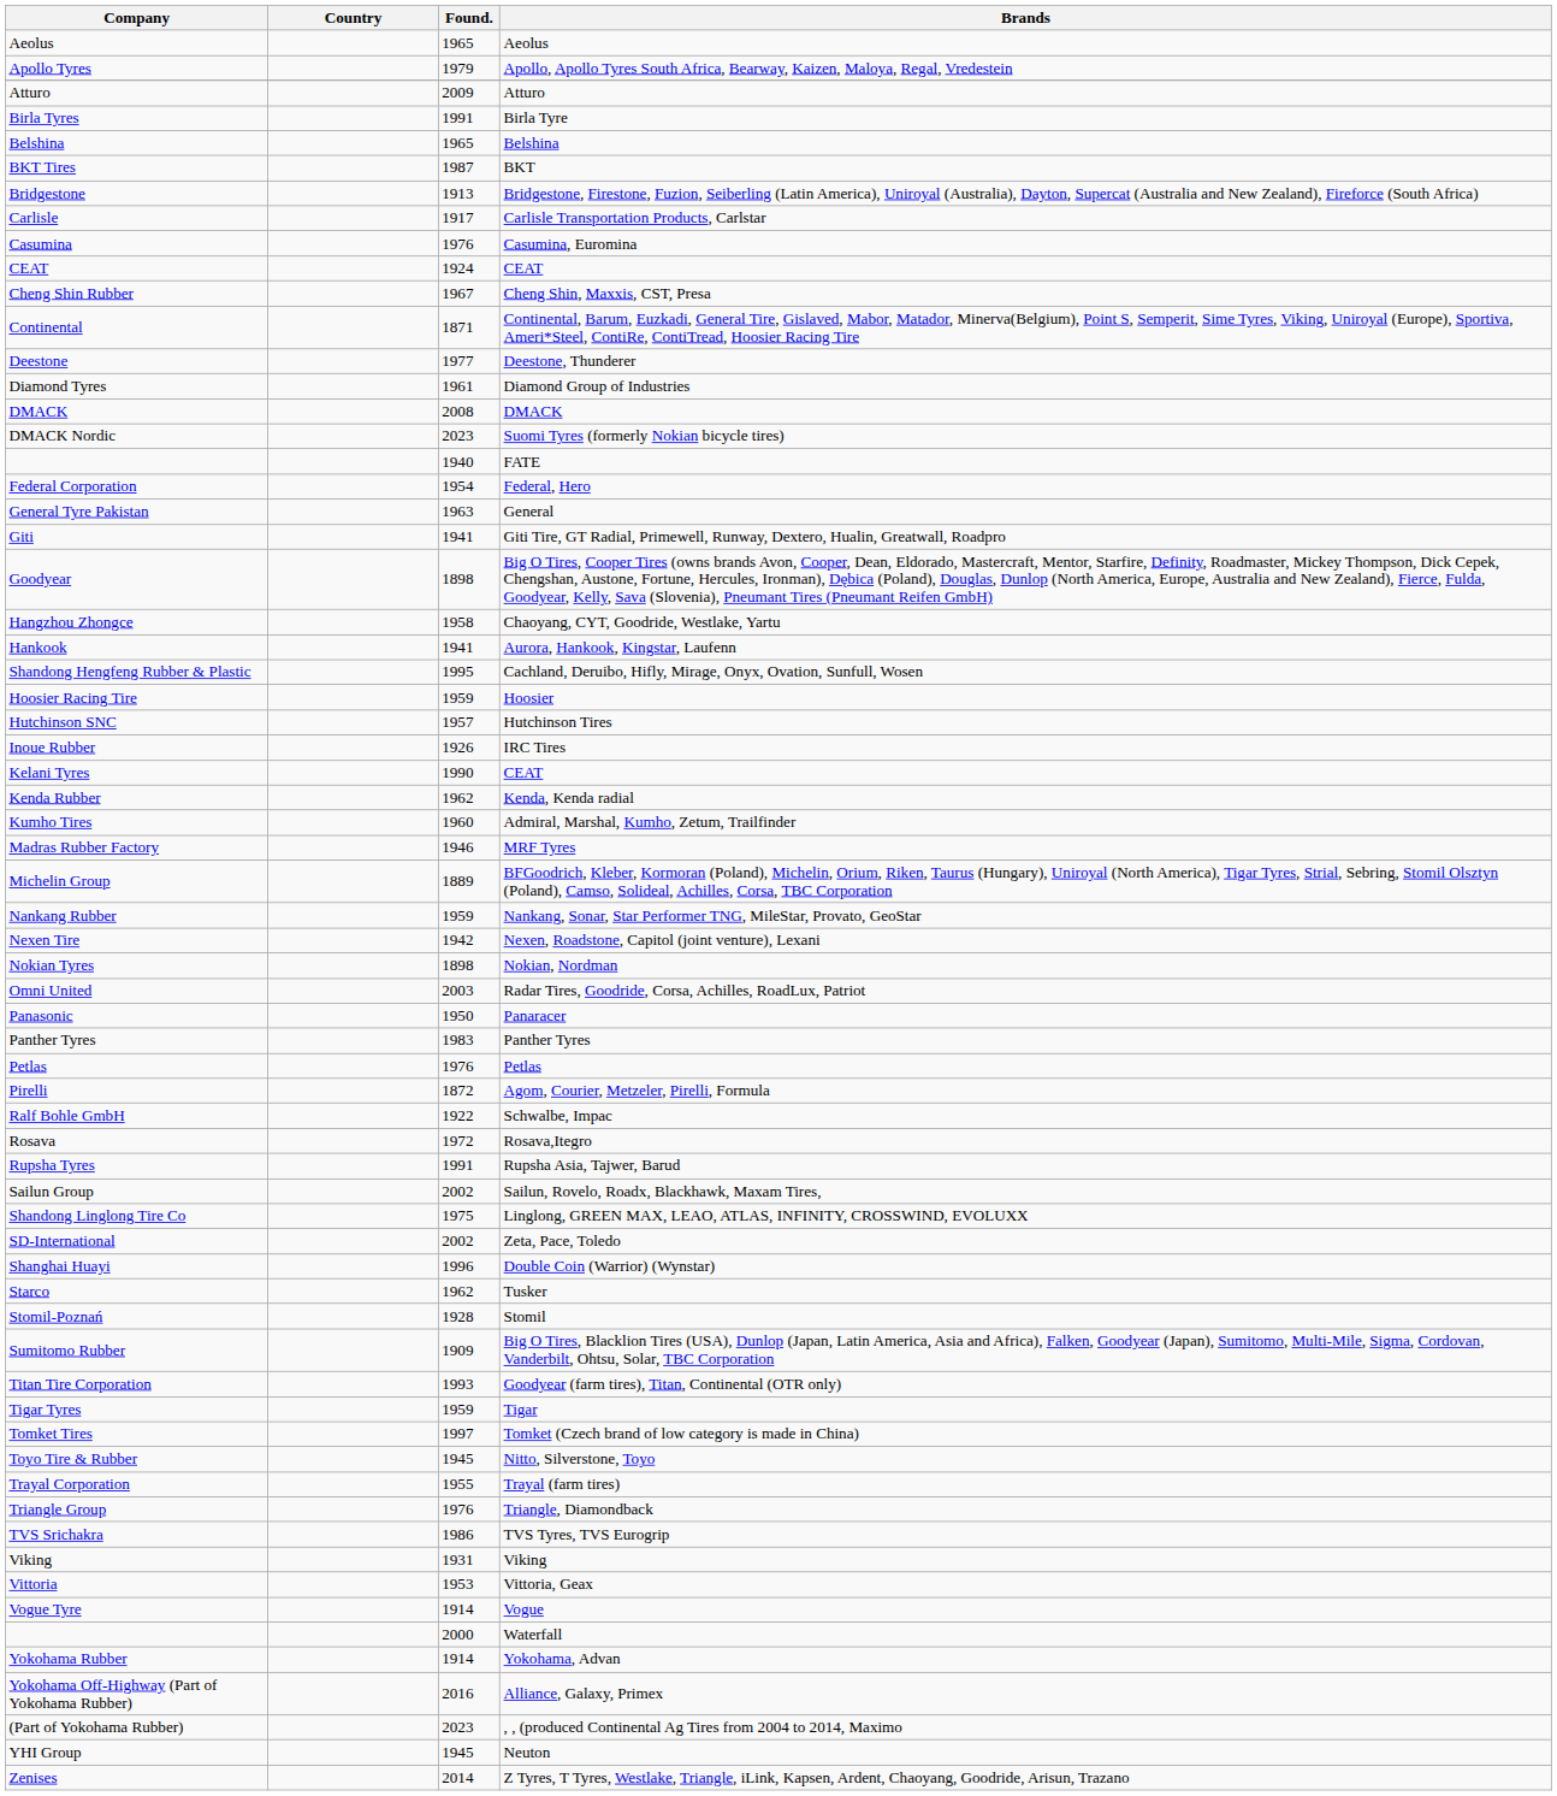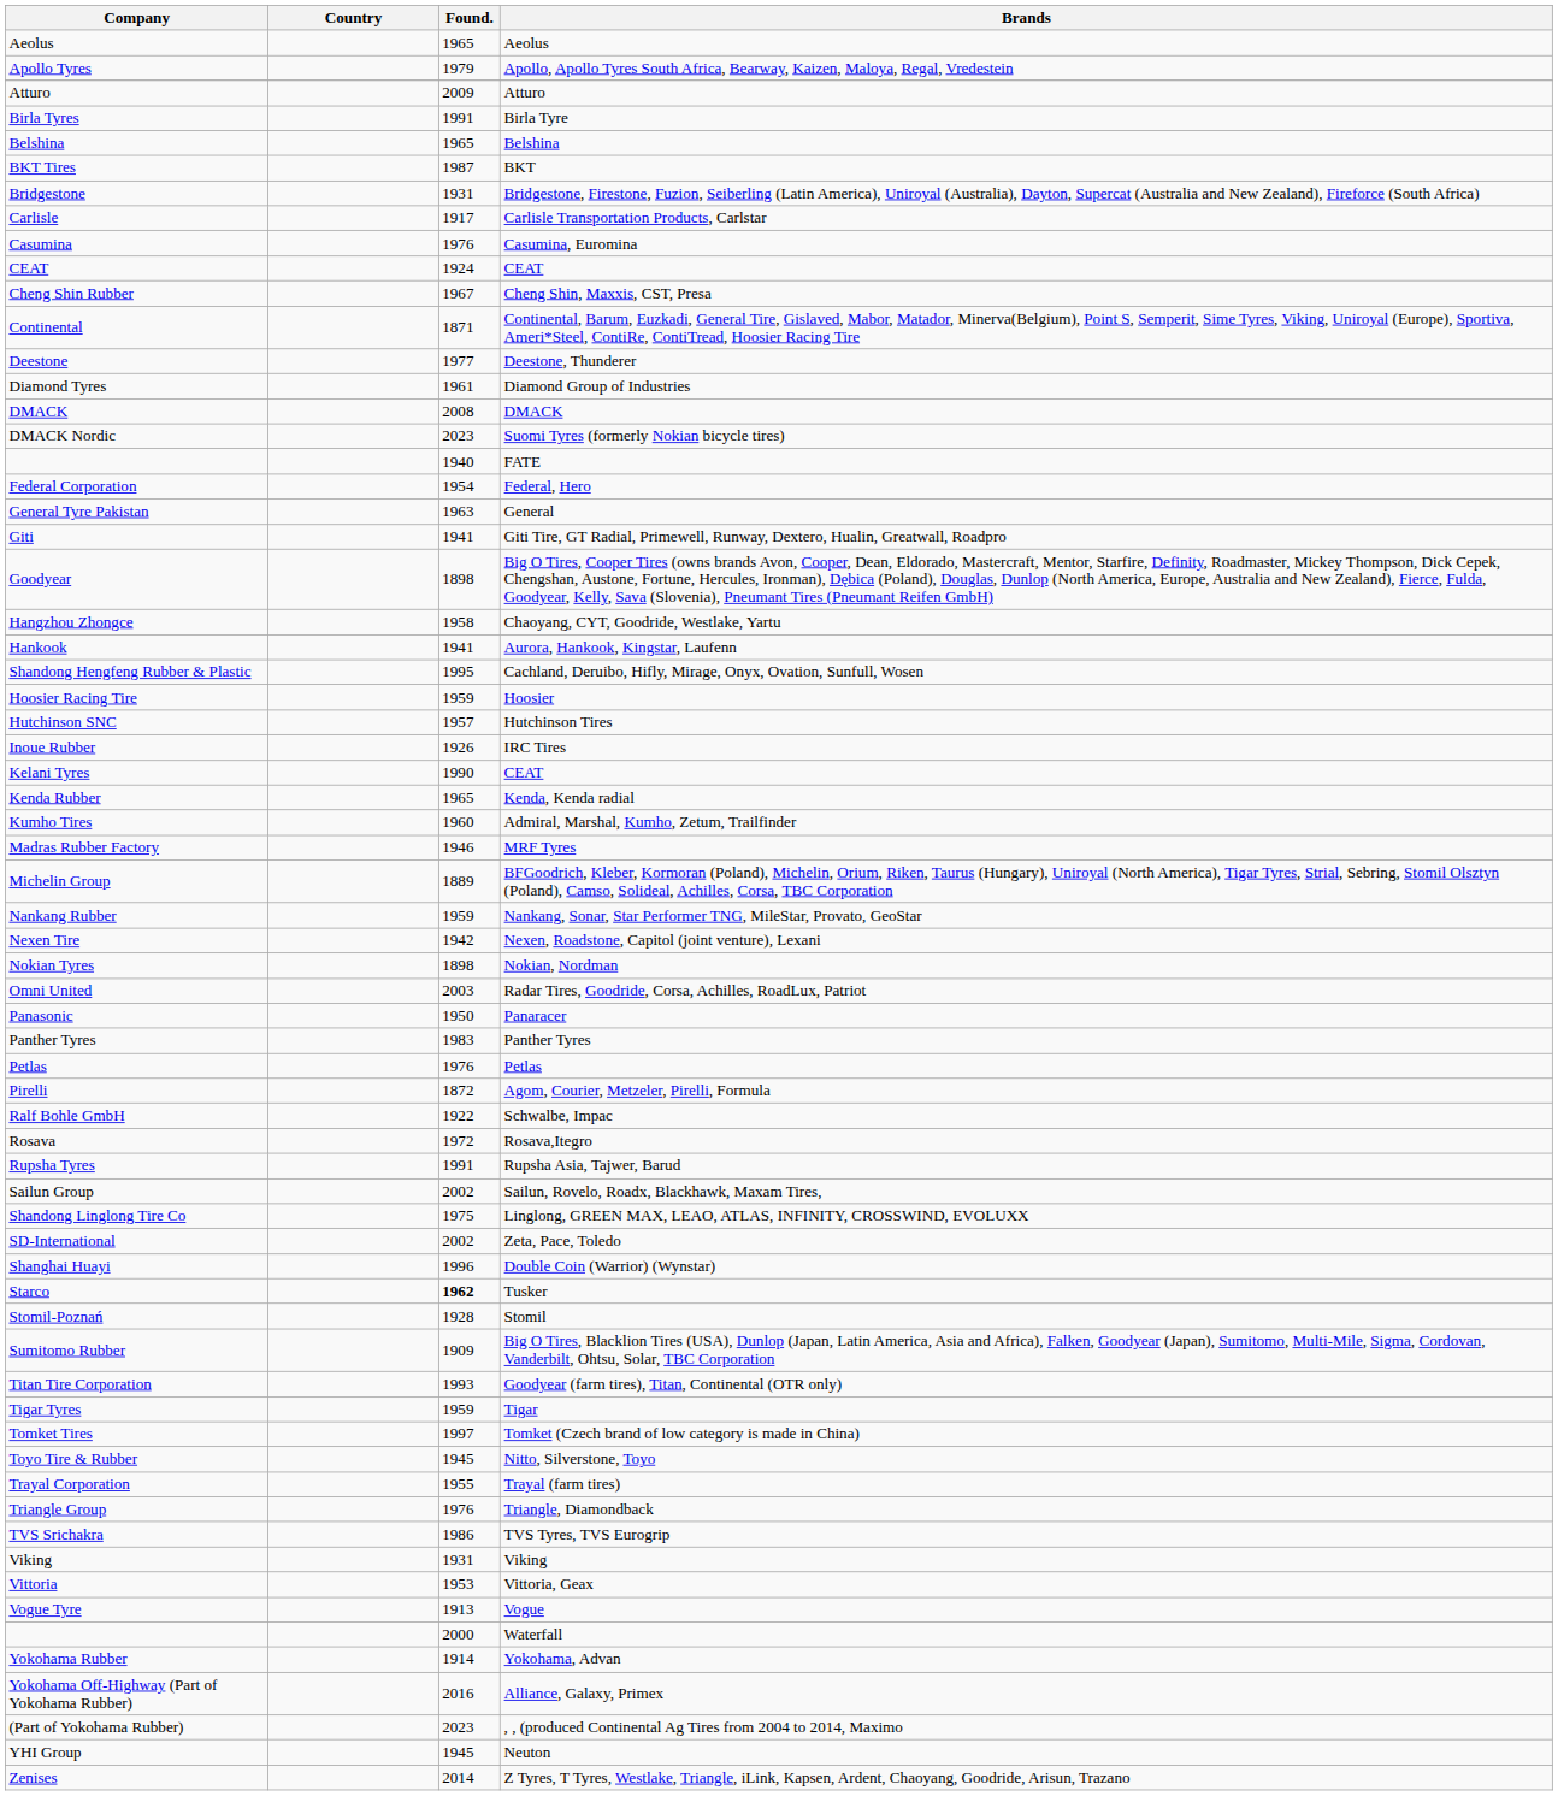Bridgestone | Found.: 1913 -> 1931
Kenda Rubber | Found.: 1962 -> 1965
Starco | Found.: normal -> bold
Vogue Tyre | Found.: 1914 -> 1913
